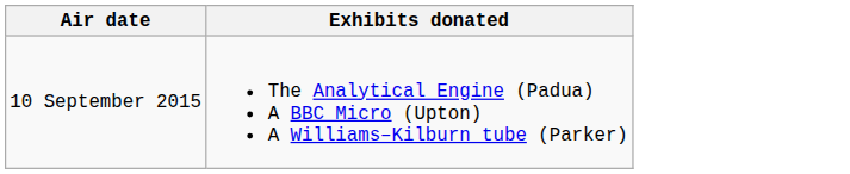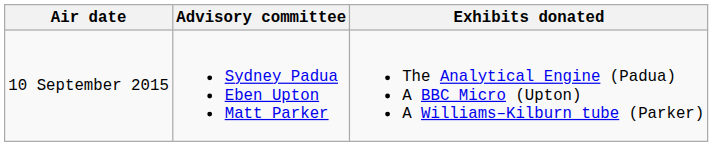+ column: Advisory committee | Sydney Padua Eben Upton Matt Parker
